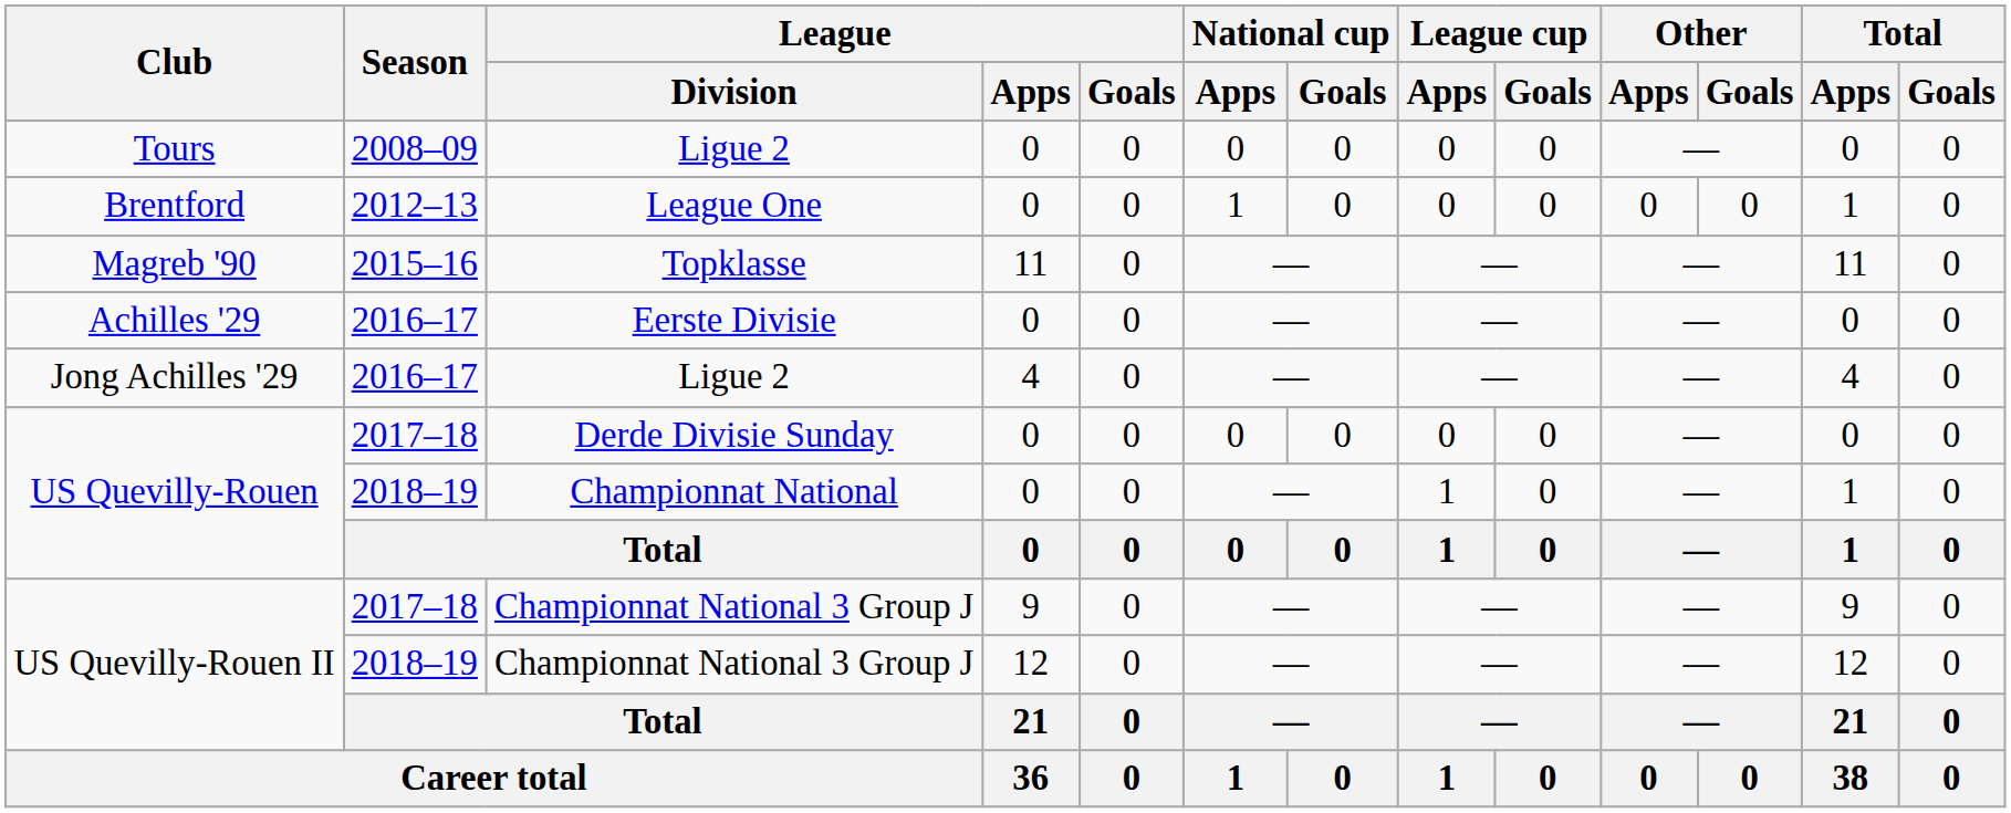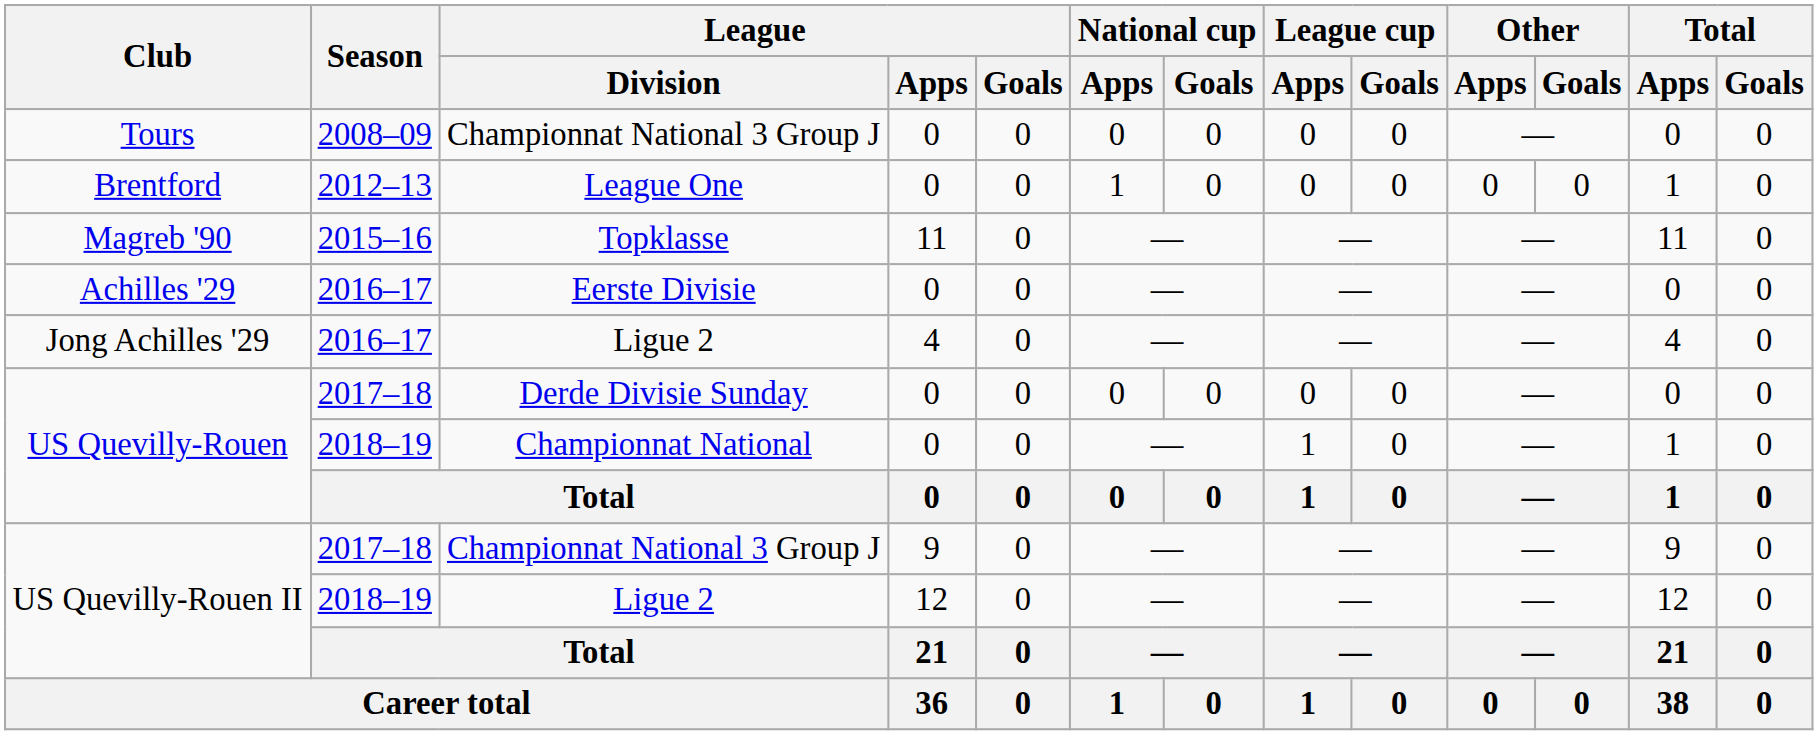Tours | League / Division: Ligue 2 -> Championnat National 3 Group J
US Quevilly-Rouen II / 2018–19 | League / Division: Championnat National 3 Group J -> Ligue 2
